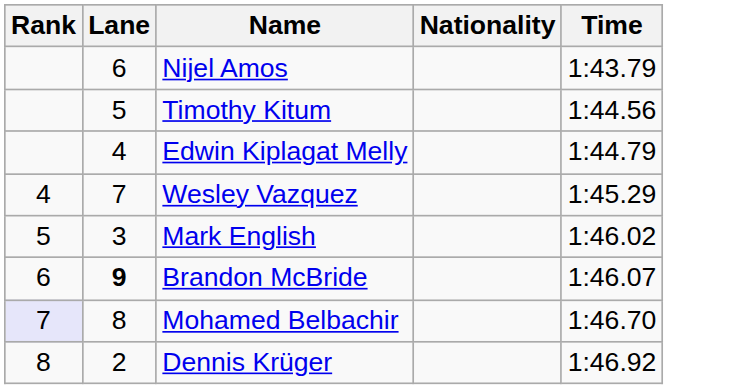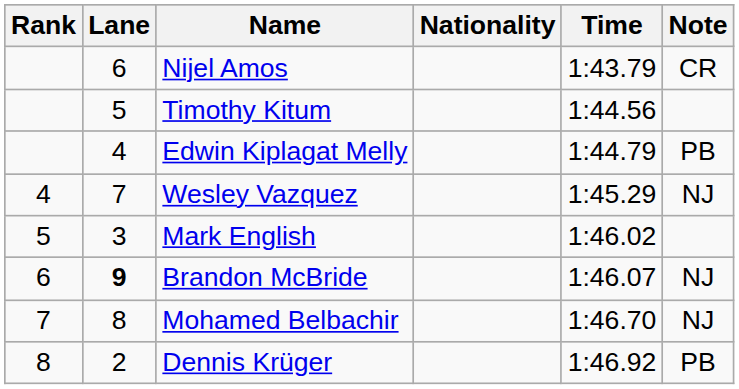+ column: Note | CR | PB | NJ | NJ | NJ | PB
Mohamed Belbachir | Rank: lavender background -> no background
